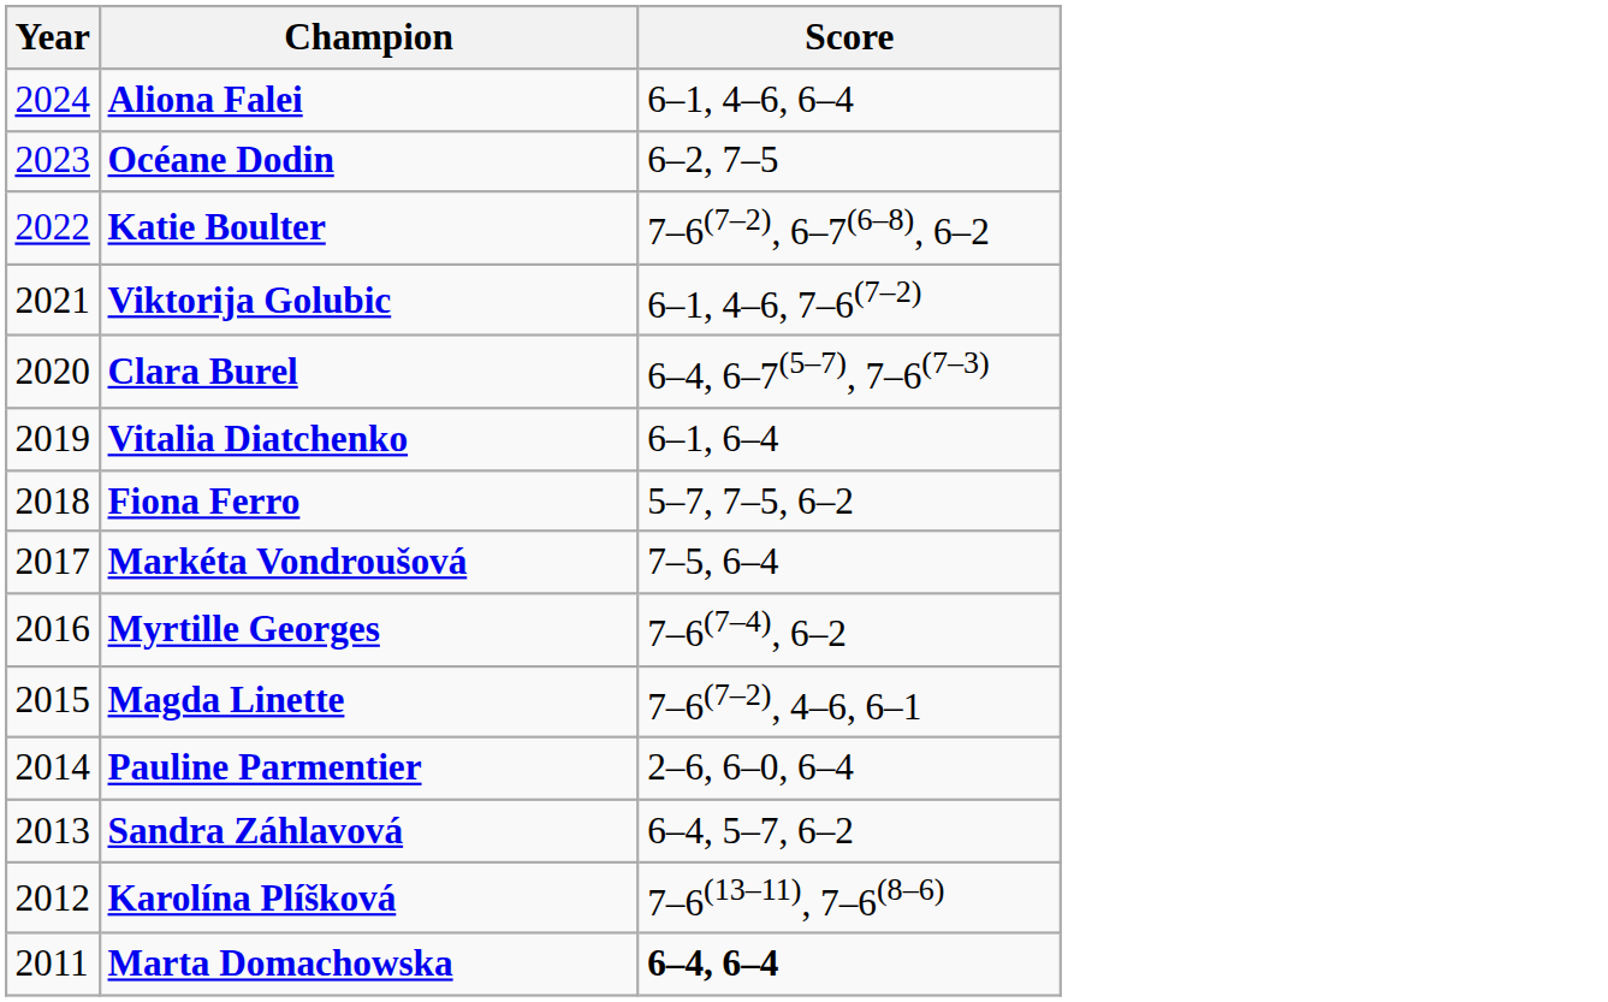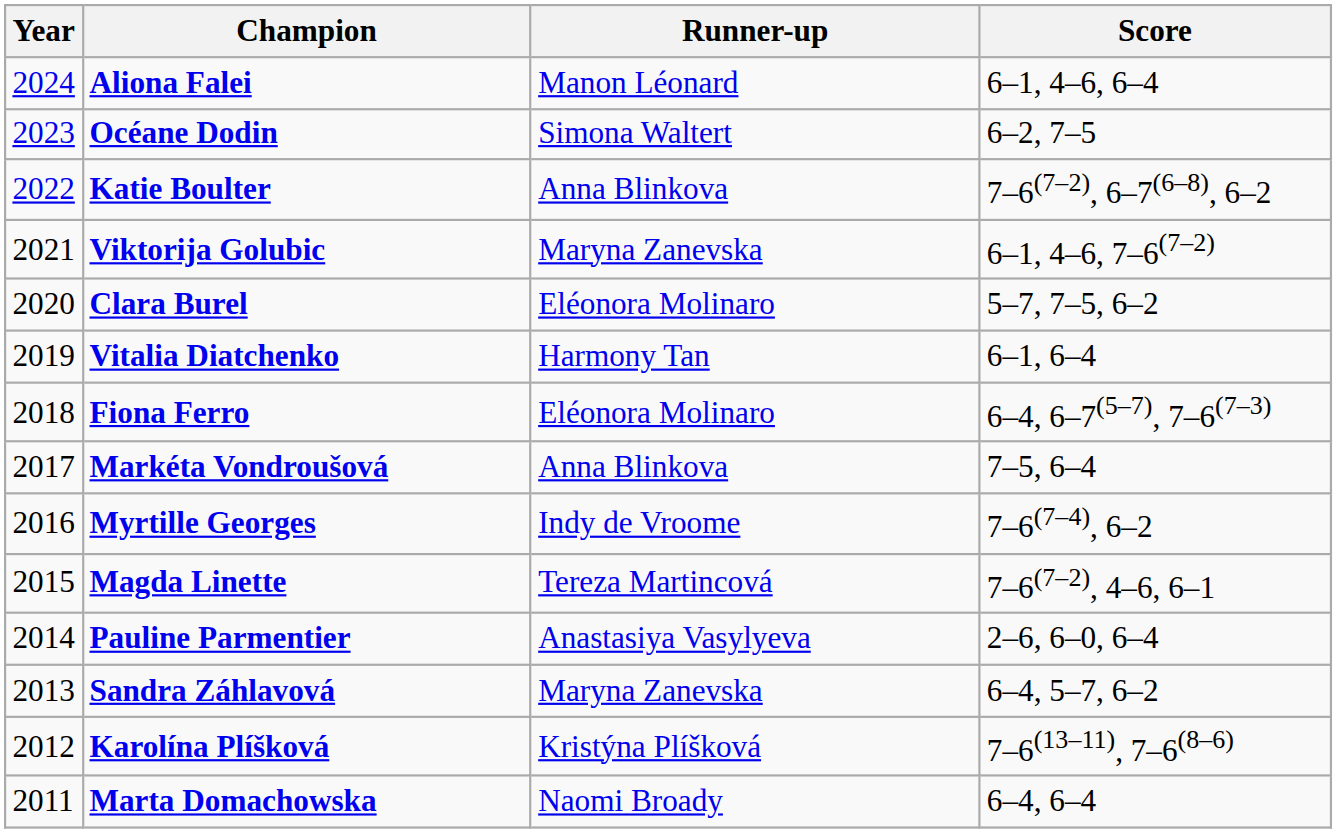+ column: Runner-up | Manon Léonard | Simona Waltert | Anna Blinkova | Maryna Zanevska | Eléonora Molinaro | Harmony Tan | Eléonora Molinaro | Anna Blinkova | Indy de Vroome | Tereza Martincová | Anastasiya Vasylyeva | Maryna Zanevska | Kristýna Plíšková | Naomi Broady
Clara Burel | Score: 6–4, 6–7(5–7), 7–6(7–3) -> 5–7, 7–5, 6–2
Fiona Ferro | Score: 5–7, 7–5, 6–2 -> 6–4, 6–7(5–7), 7–6(7–3)
Marta Domachowska | Score: bold -> normal
